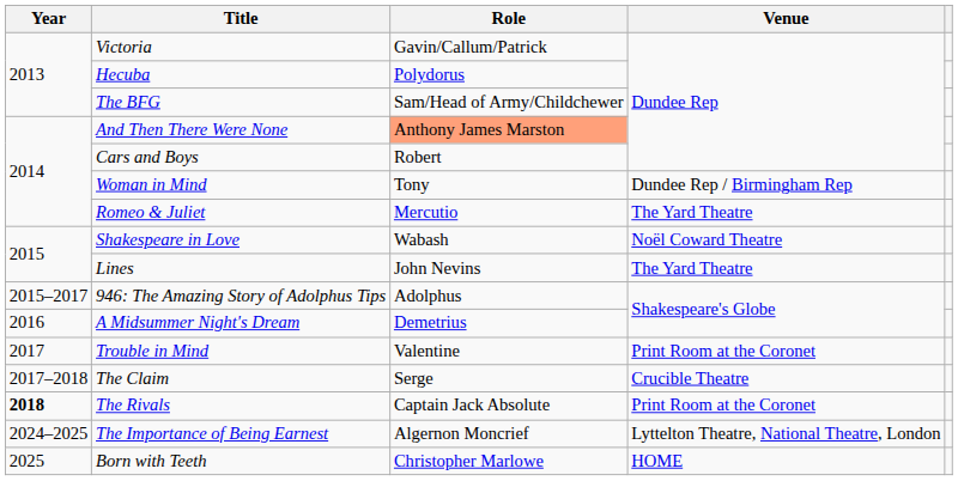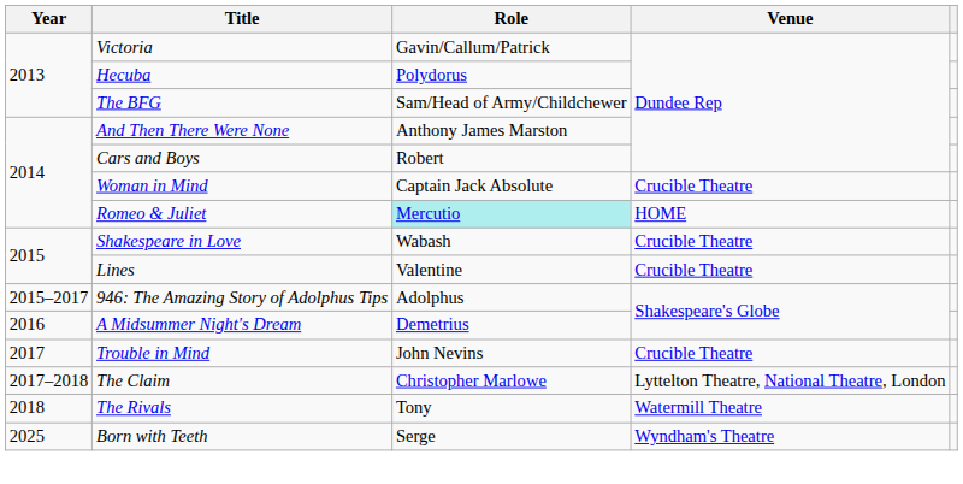And Then There Were None | Role: lightsalmon background -> no background
Woman in Mind | Role: Tony -> Captain Jack Absolute
Woman in Mind | Venue: Dundee Rep / Birmingham Rep -> Crucible Theatre
Romeo & Juliet | Role: no background -> paleturquoise background
Romeo & Juliet | Venue: The Yard Theatre -> HOME
Shakespeare in Love | Venue: Noël Coward Theatre -> Crucible Theatre
Lines | Role: John Nevins -> Valentine
Lines | Venue: The Yard Theatre -> Crucible Theatre
Trouble in Mind | Role: Valentine -> John Nevins
Trouble in Mind | Venue: Print Room at the Coronet -> Crucible Theatre
The Claim | Role: Serge -> Christopher Marlowe
The Claim | Venue: Crucible Theatre -> Lyttelton Theatre, National Theatre, London
The Rivals | Year: bold -> normal
The Rivals | Role: Captain Jack Absolute -> Tony
The Rivals | Venue: Print Room at the Coronet -> Watermill Theatre
- row: 2024–2025 | The Importance of Being Earnest | Algernon Moncrief | Lyttelton Theatre, National Theatre, London
Born with Teeth | Role: Christopher Marlowe -> Serge
Born with Teeth | Venue: HOME -> Wyndham's Theatre
